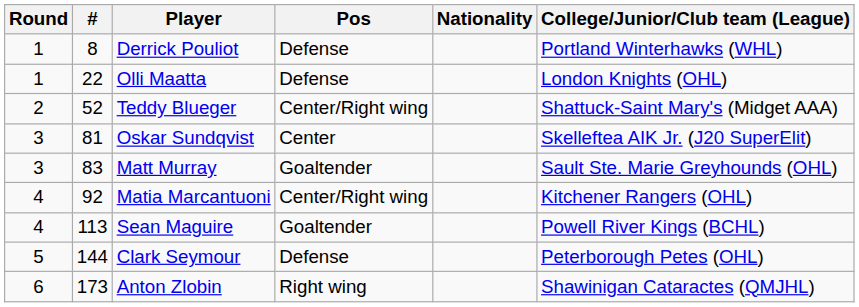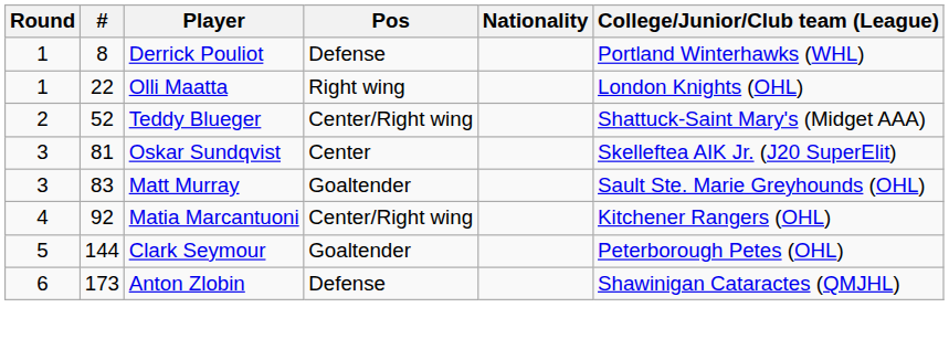Olli Maatta | Pos: Defense -> Right wing
- row: 4 | 113 | Sean Maguire | Goaltender | Powell River Kings (BCHL)
Clark Seymour | Pos: Defense -> Goaltender
Anton Zlobin | Pos: Right wing -> Defense
